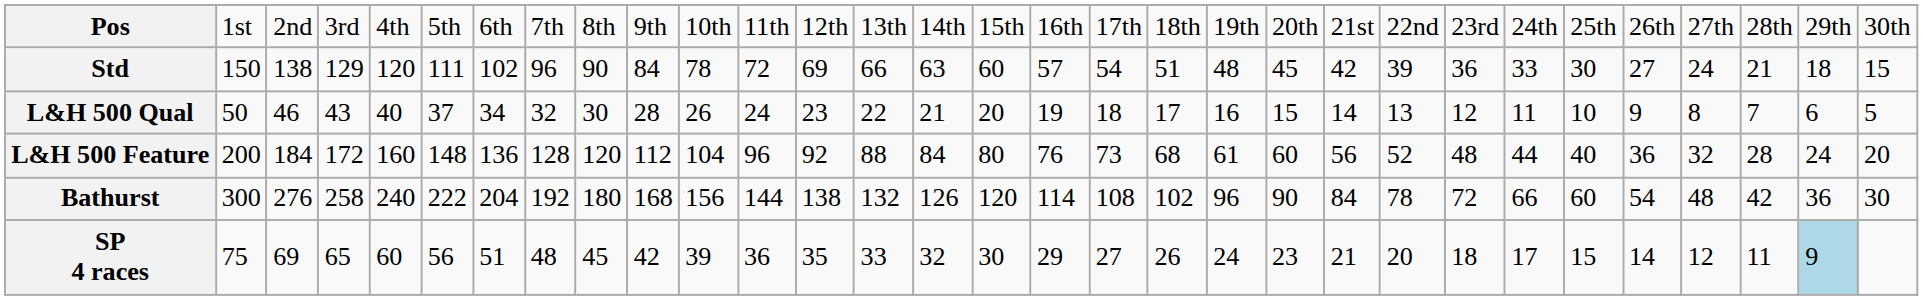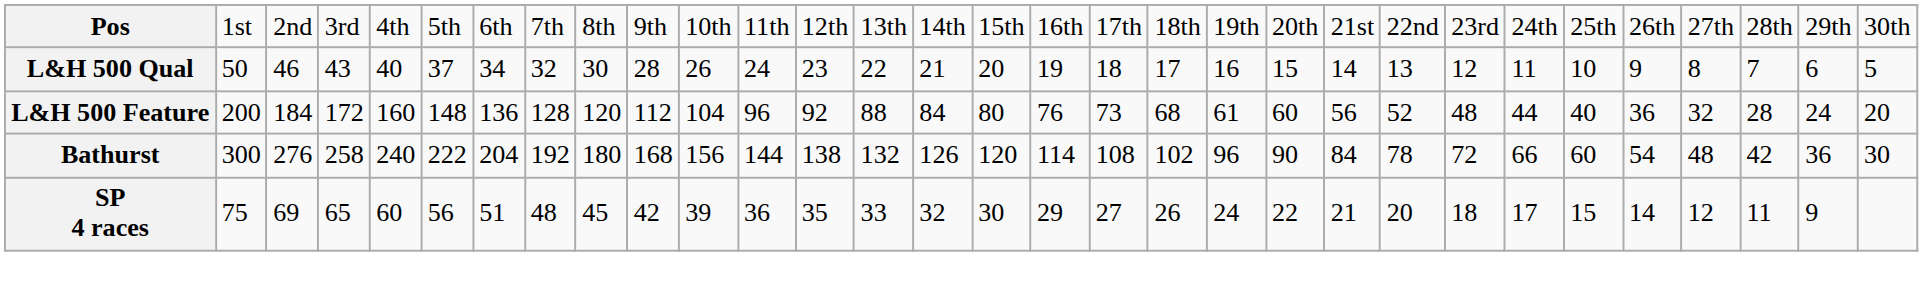- row: Std | 150 | 138 | 129 | 120 | 111 | 102 | 96 | 90 | 84 | 78 | 72 | 69 | 66 | 63 | 60 | 57 | 54 | 51 | 48 | 45 | 42 | 39 | 36 | 33 | 30 | 27 | 24 | 21 | 18 | 15
SP 4 races | column 21: 23 -> 22
SP 4 races | column 30: lightblue background -> no background
